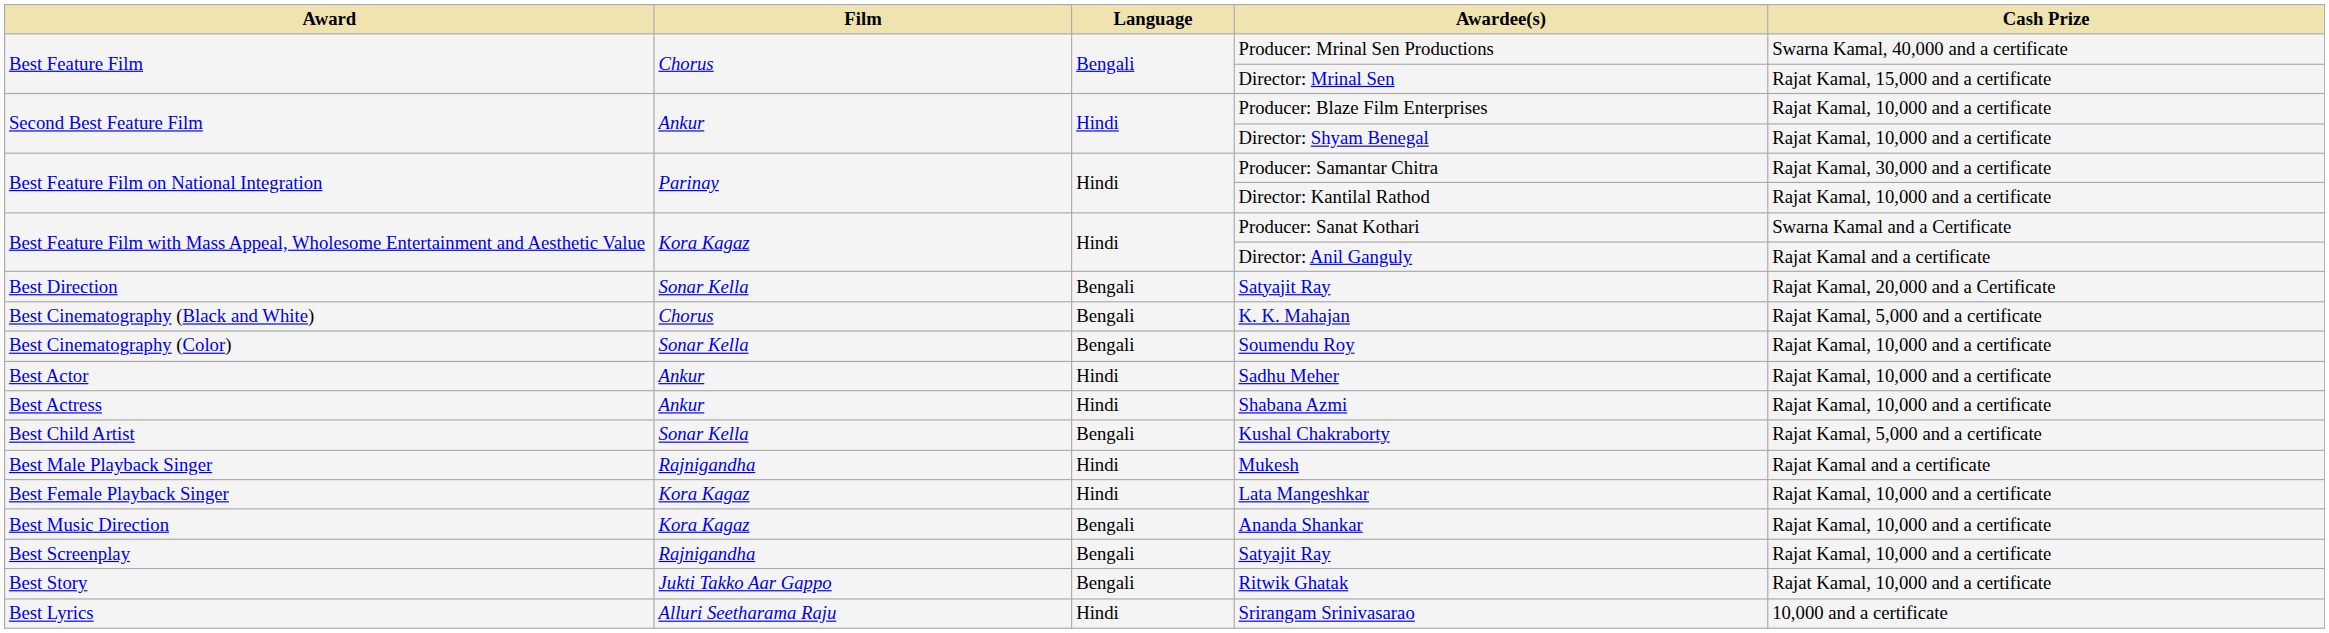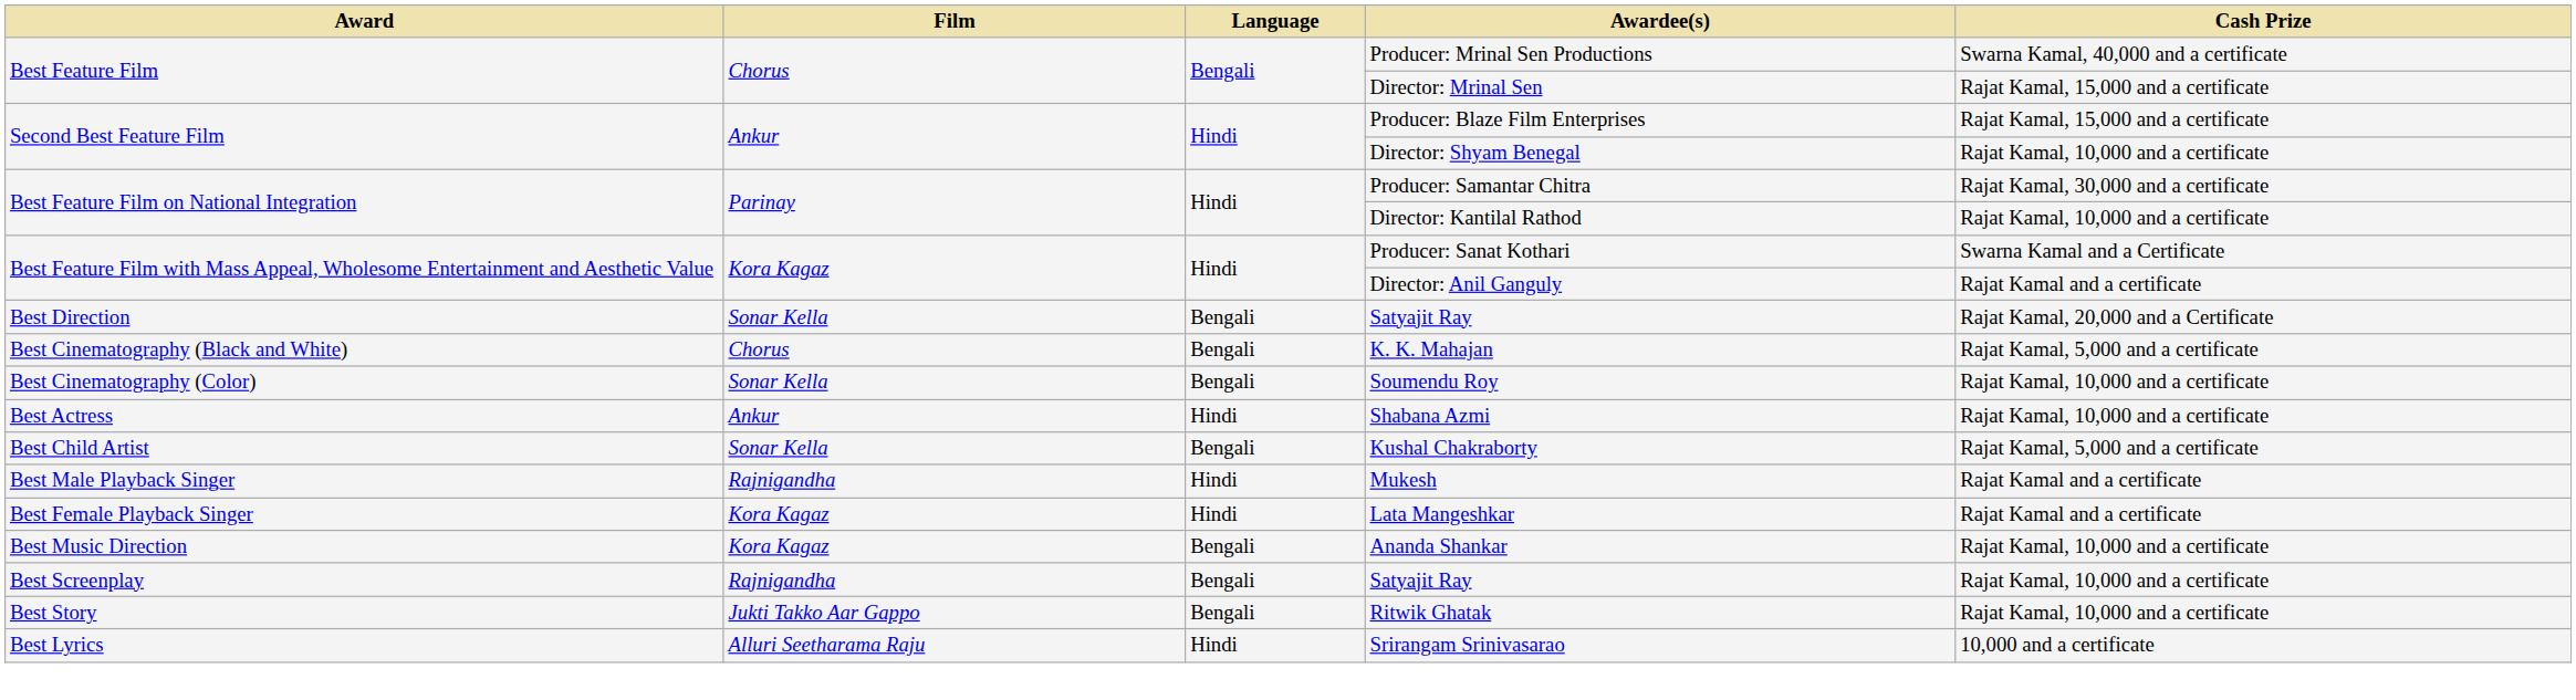Producer: Blaze Film Enterprises | Cash Prize: Rajat Kamal, 10,000 and a certificate -> Rajat Kamal, 15,000 and a certificate
- row: Best Actor | Ankur | Hindi | Sadhu Meher | Rajat Kamal, 10,000 and a certificate
Lata Mangeshkar | Cash Prize: Rajat Kamal, 10,000 and a certificate -> Rajat Kamal and a certificate
